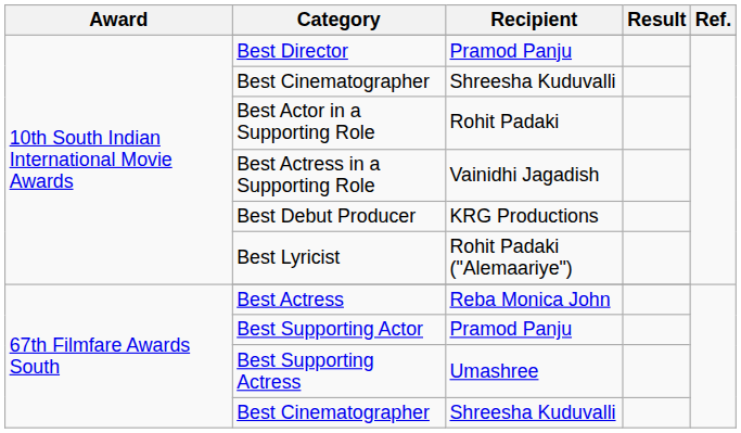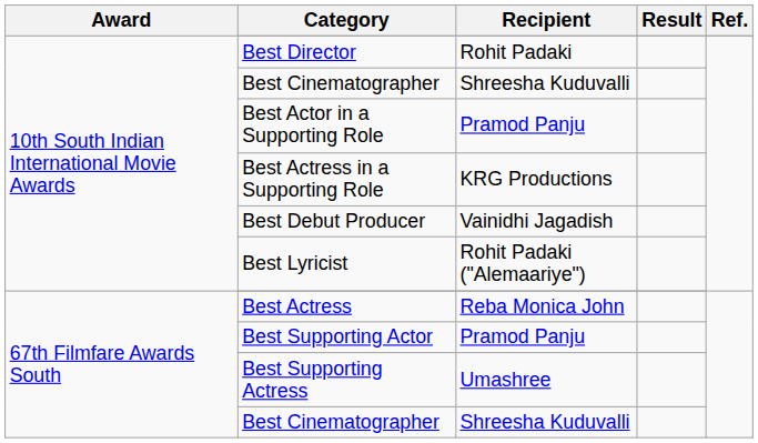Best Director | Recipient: Pramod Panju -> Rohit Padaki
Best Actor in a Supporting Role | Recipient: Rohit Padaki -> Pramod Panju
Best Actress in a Supporting Role | Recipient: Vainidhi Jagadish -> KRG Productions
Best Debut Producer | Recipient: KRG Productions -> Vainidhi Jagadish
